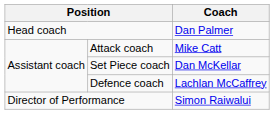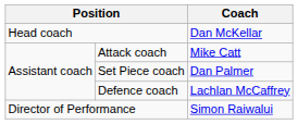Head coach | Coach: Dan Palmer -> Dan McKellar
Set Piece coach | Coach: Dan McKellar -> Dan Palmer
